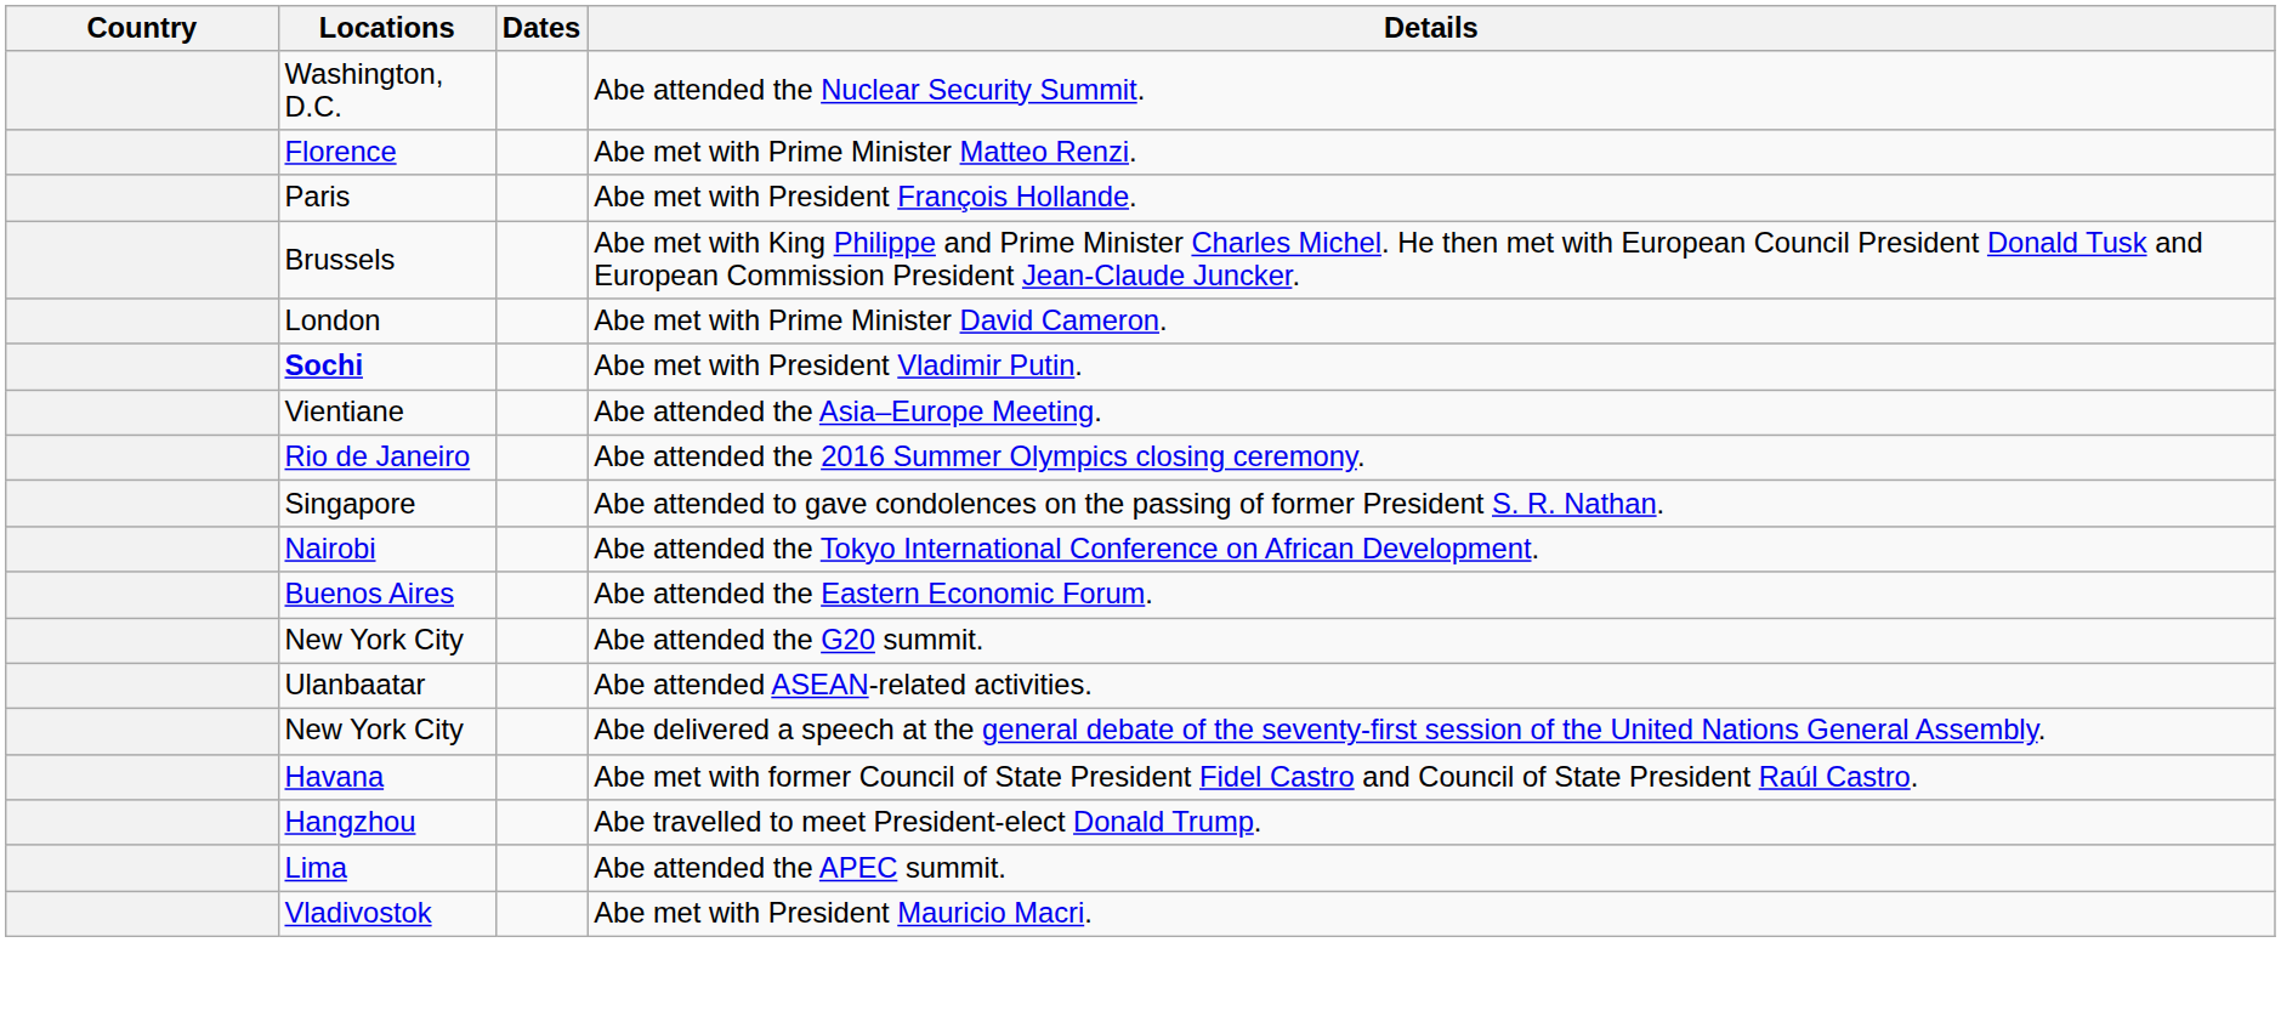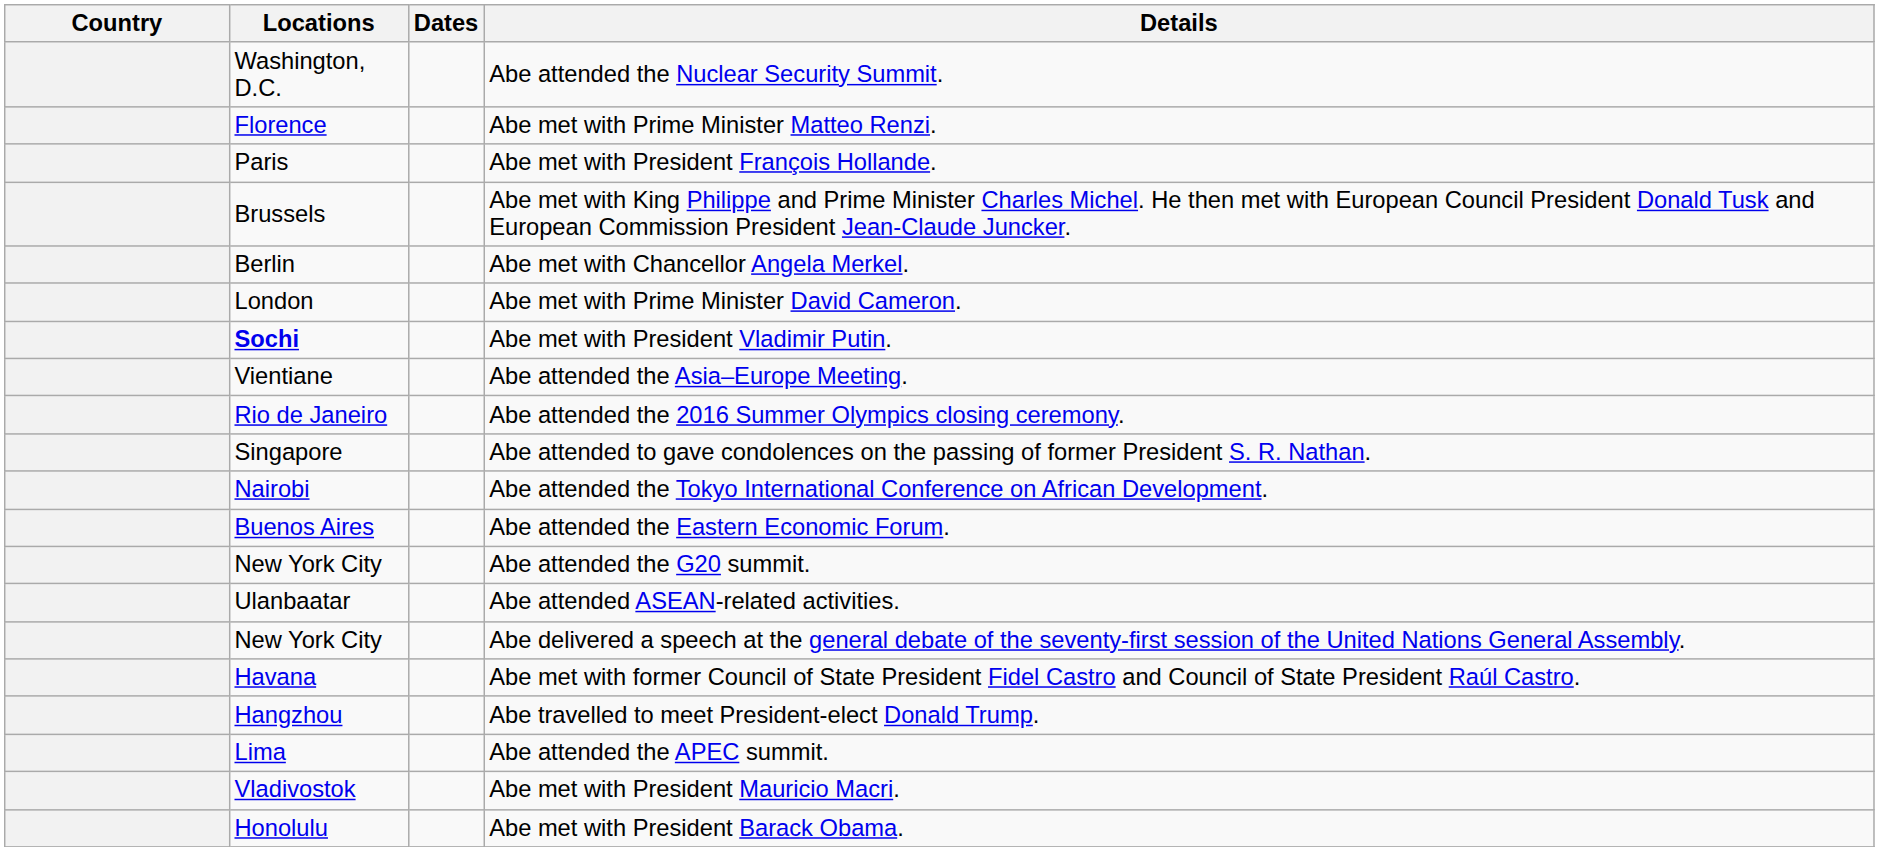+ row: Berlin | Abe met with Chancellor Angela Merkel.
+ row: Honolulu | Abe met with President Barack Obama.
